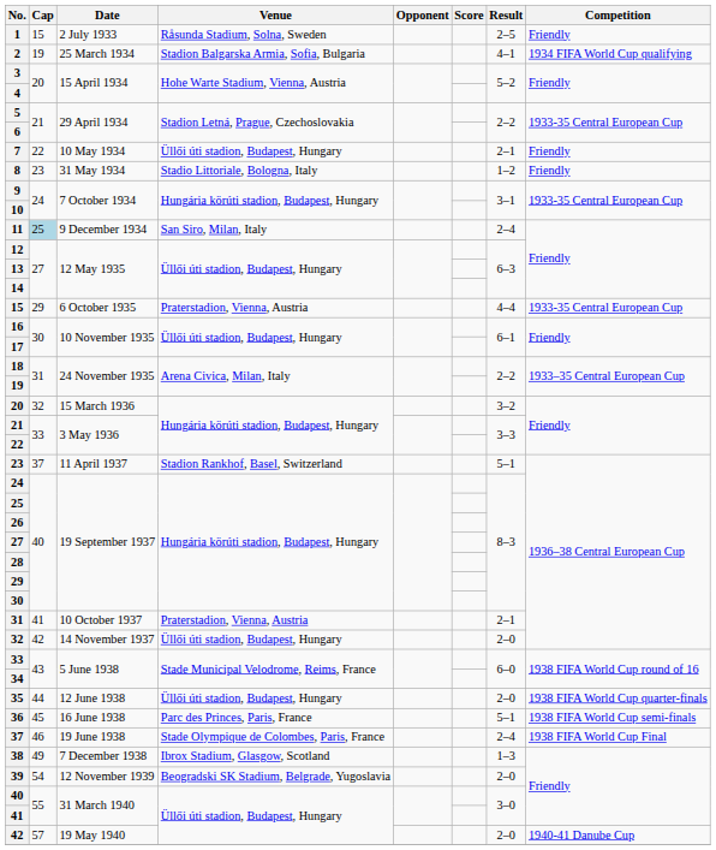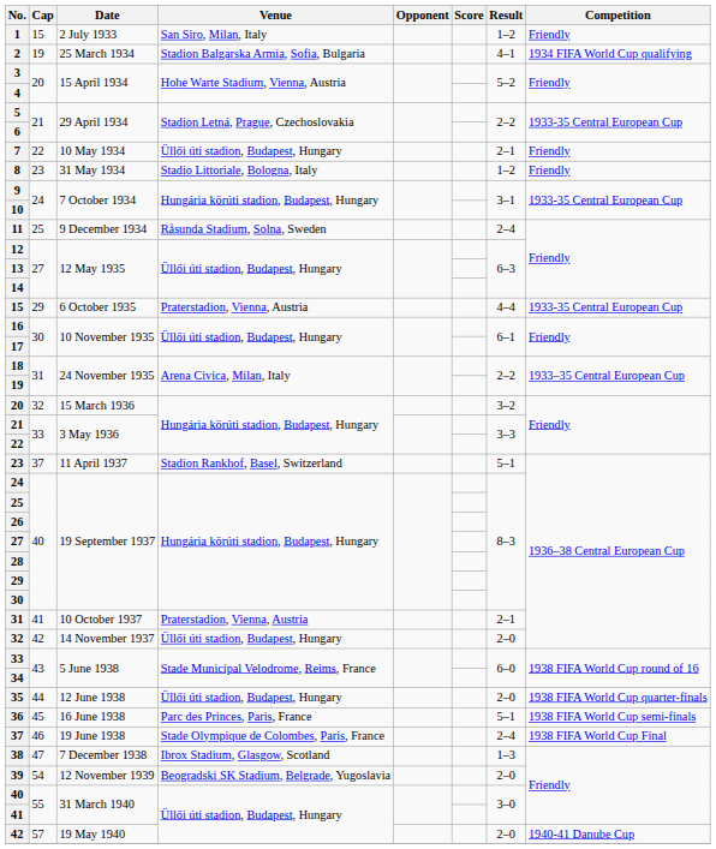1 | Venue: Råsunda Stadium, Solna, Sweden -> San Siro, Milan, Italy
1 | Result: 2–5 -> 1–2
11 | Cap: lightblue background -> no background
11 | Venue: San Siro, Milan, Italy -> Råsunda Stadium, Solna, Sweden
38 | Cap: 49 -> 47
